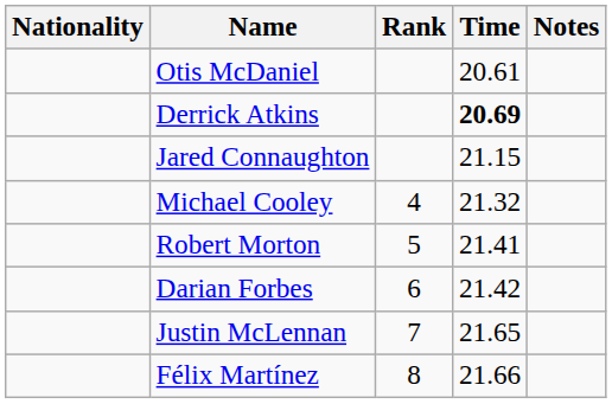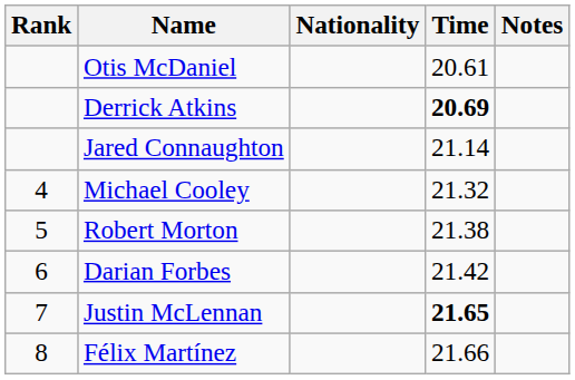columns swapped: Rank <-> Nationality
Jared Connaughton | Time: 21.15 -> 21.14
Robert Morton | Time: 21.41 -> 21.38
Justin McLennan | Time: normal -> bold
